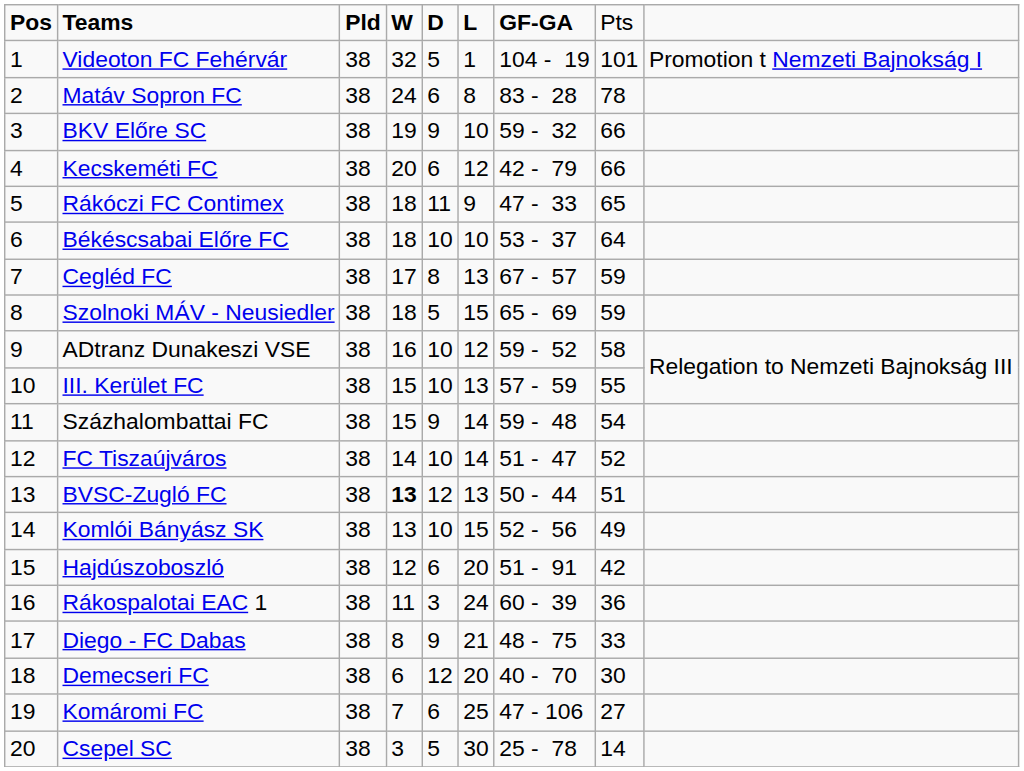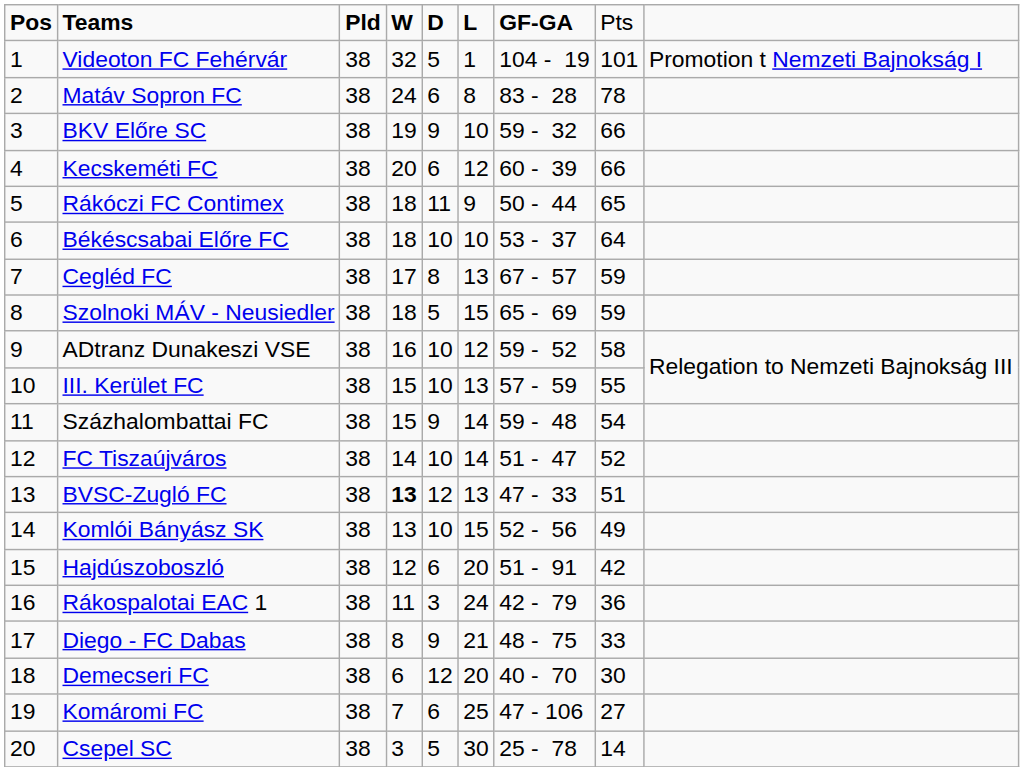Kecskeméti FC | column 7: 42 - 79 -> 60 - 39
Rákóczi FC Contimex | column 7: 47 - 33 -> 50 - 44
BVSC-Zugló FC | column 7: 50 - 44 -> 47 - 33
Rákospalotai EAC 1 | column 7: 60 - 39 -> 42 - 79
